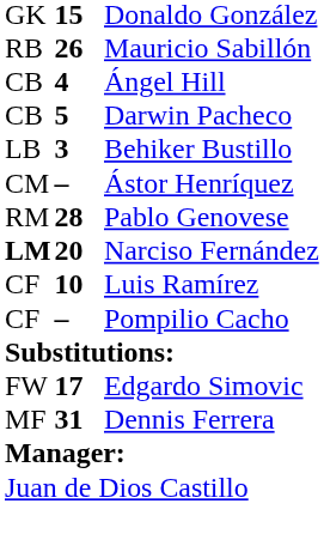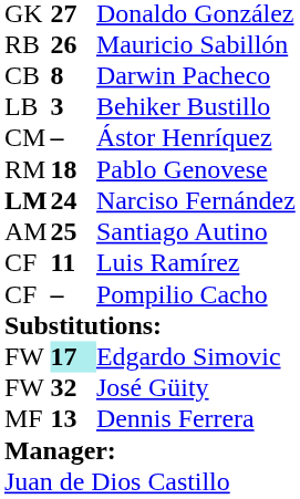Donaldo González | column 2: 15 -> 27
- row: CB | 4 | Ángel Hill
Darwin Pacheco | column 2: 5 -> 8
Pablo Genovese | column 2: 28 -> 18
Narciso Fernández | column 2: 20 -> 24
+ row: AM | 25 | Santiago Autino
Luis Ramírez | column 2: 10 -> 11
Edgardo Simovic | column 2: no background -> paleturquoise background
+ row: FW | 32 | José Güity
Dennis Ferrera | column 2: 31 -> 13
